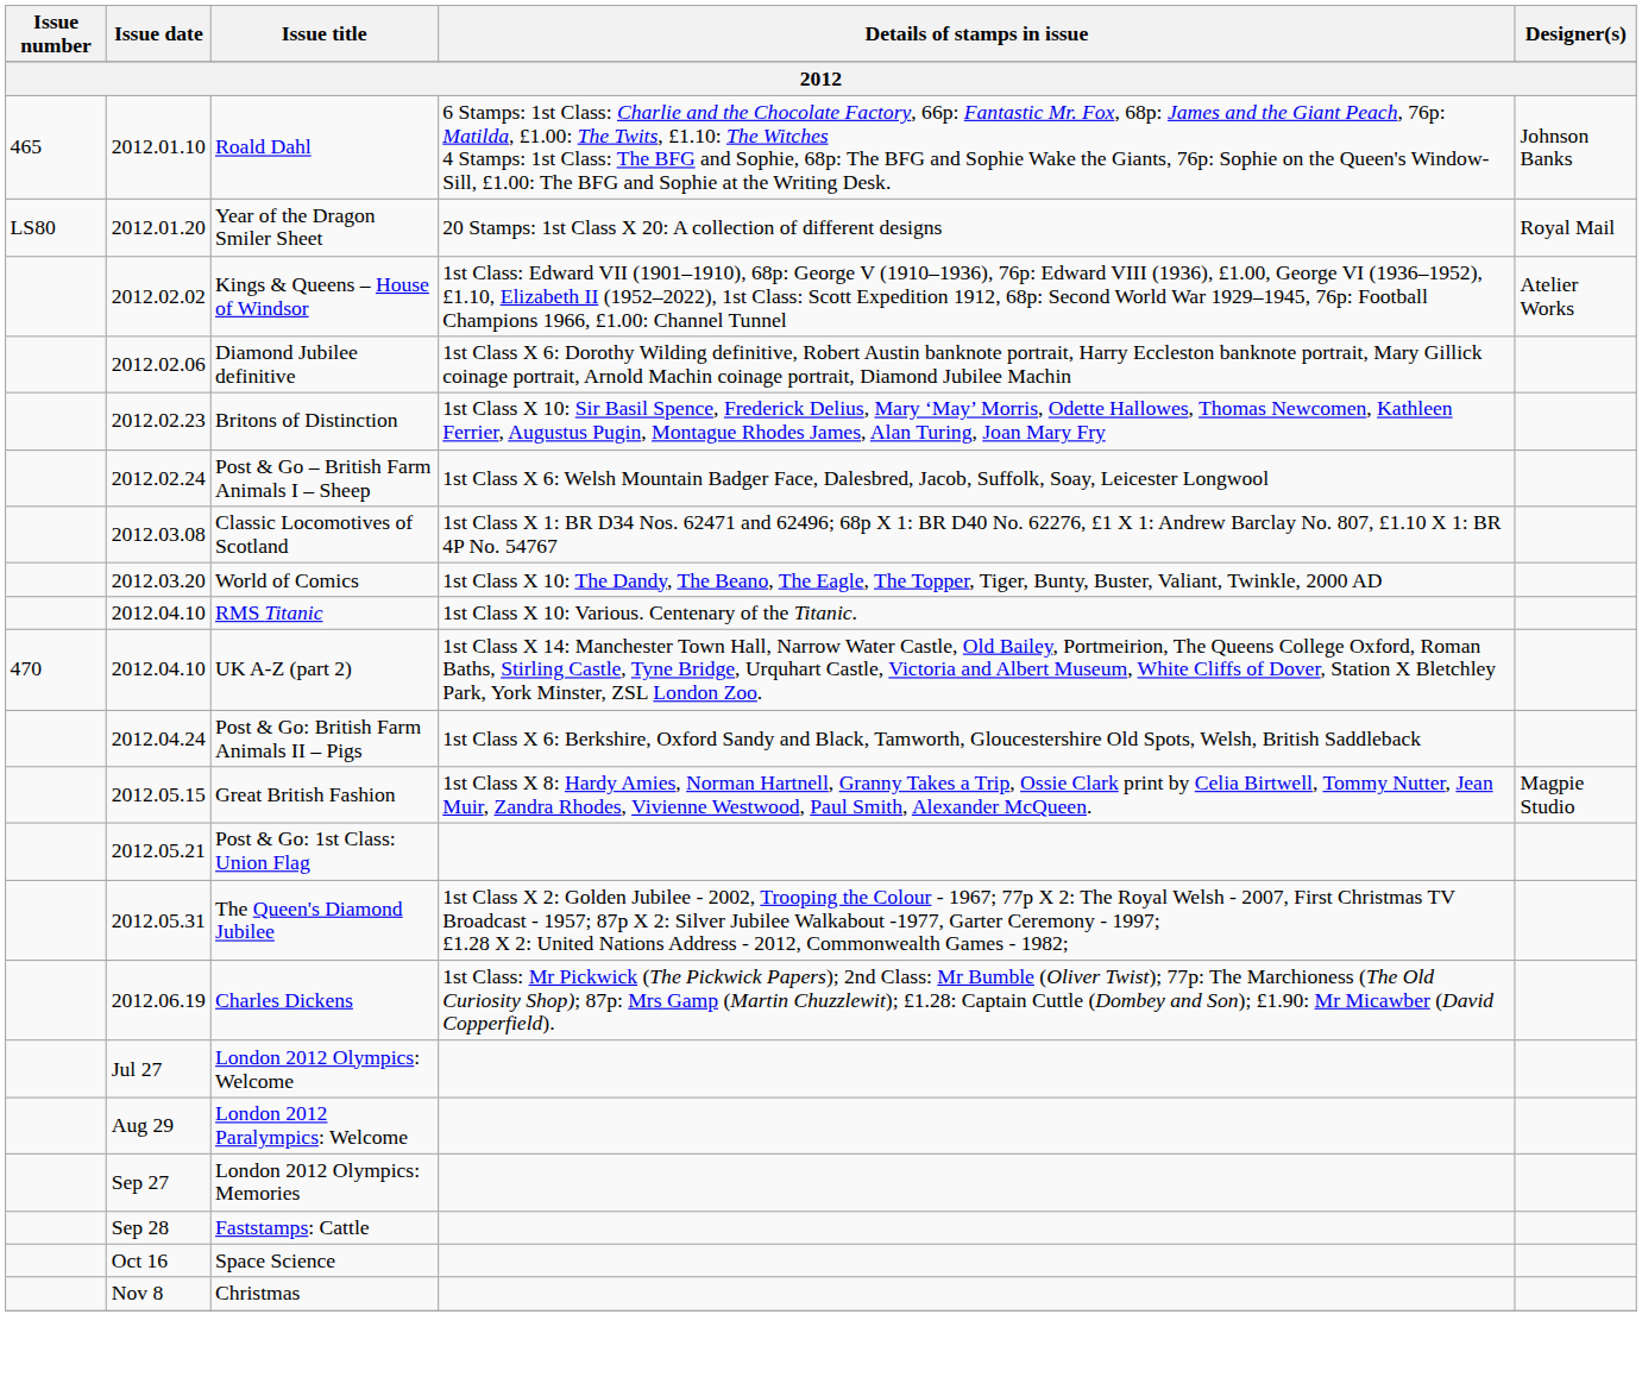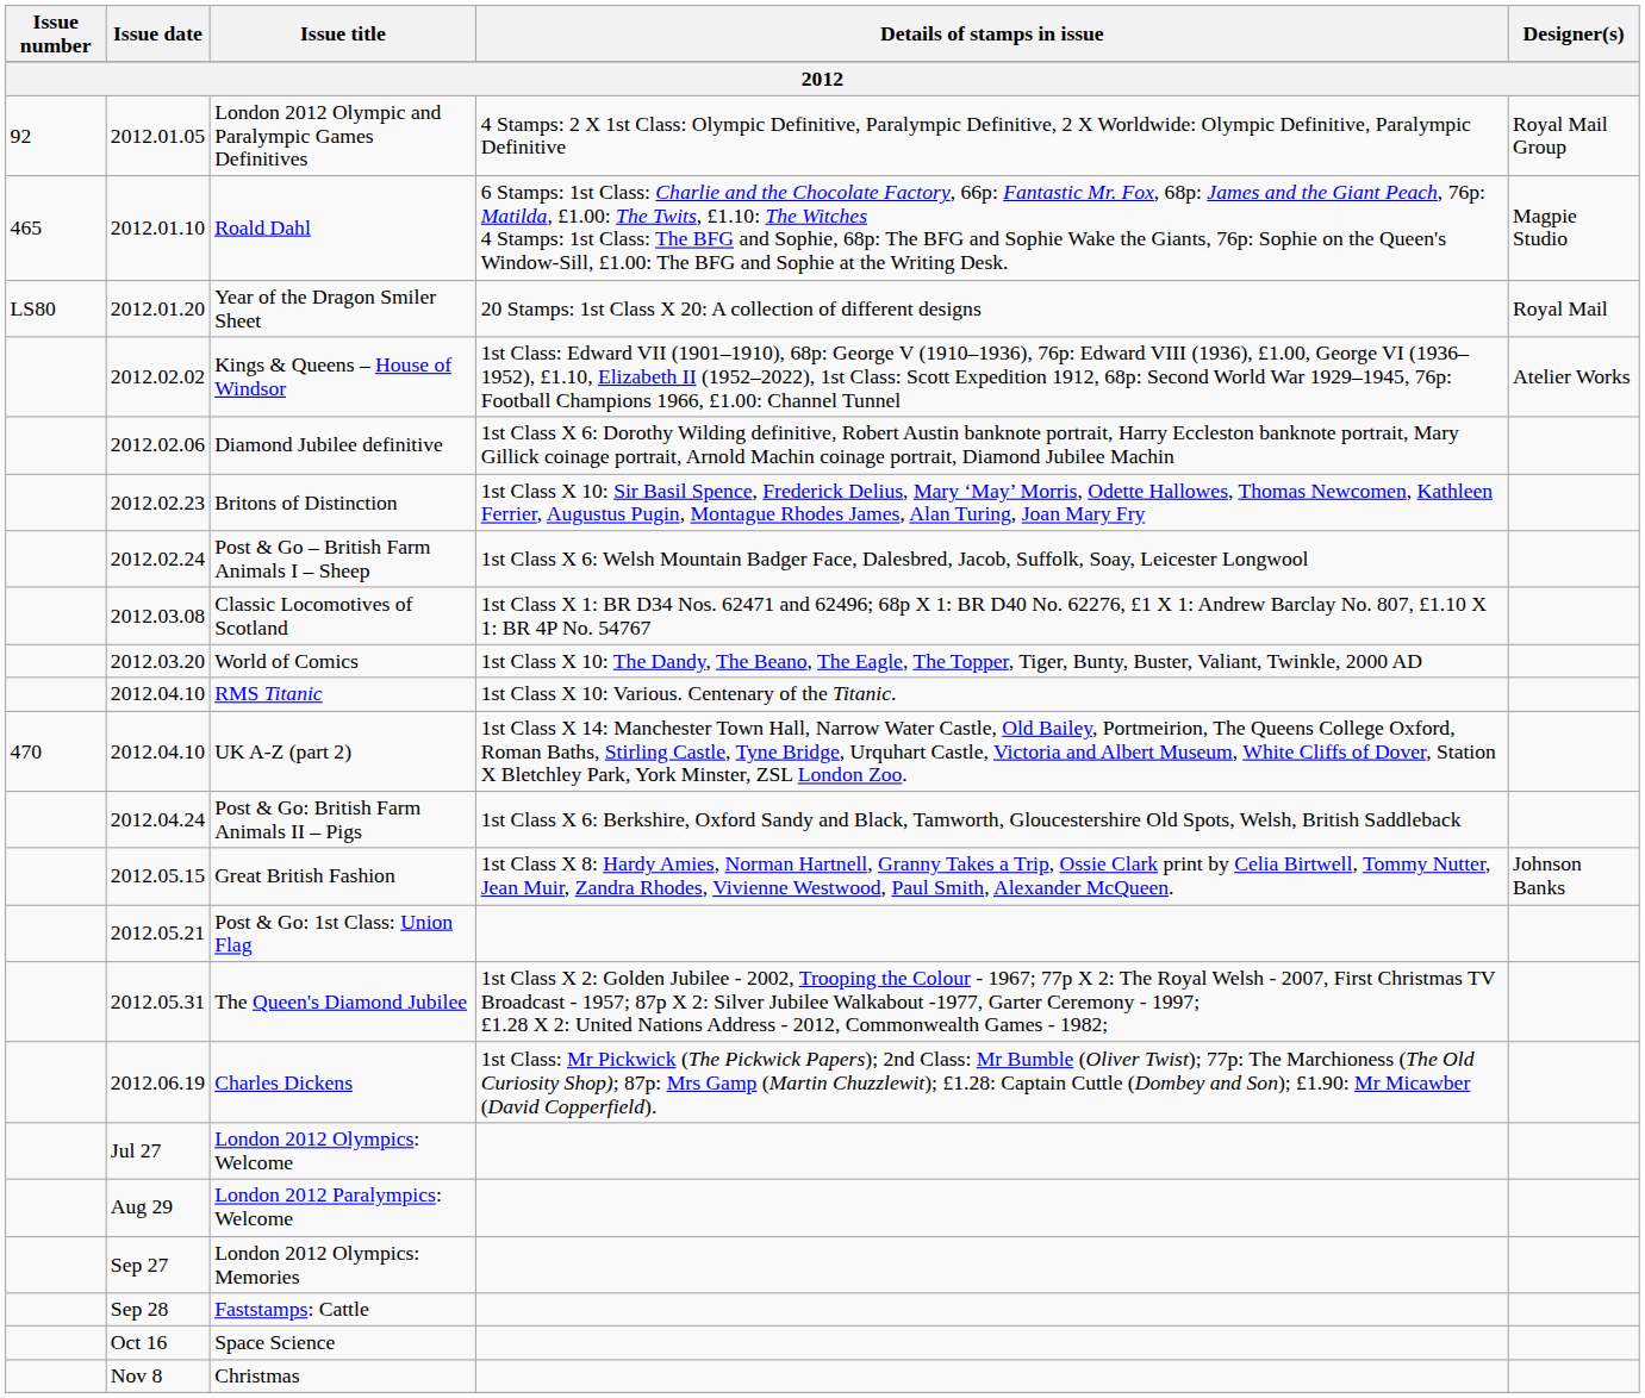+ row: 92 | 2012.01.05 | London 2012 Olympic and Paralympic Games Definitives | 4 Stamps: 2 X 1st Class: Olympic Definitive, Paralympic Definitive, 2 X Worldwide: Olympic Definitive, Paralympic Definitive | Royal Mail Group
Roald Dahl | Designer(s): Johnson Banks -> Magpie Studio
Great British Fashion | Designer(s): Magpie Studio -> Johnson Banks
